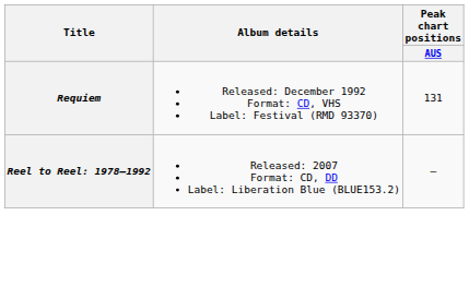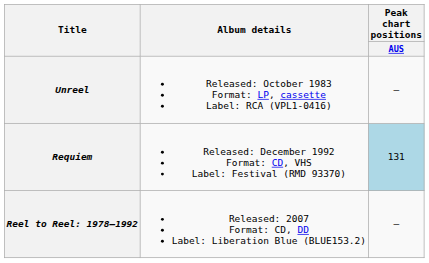+ row: Unreel | Released: October 1983 Format: LP, cassette Label: RCA (VPL1-0416) | —
Requiem | Peak chart positions / AUS: no background -> lightblue background
